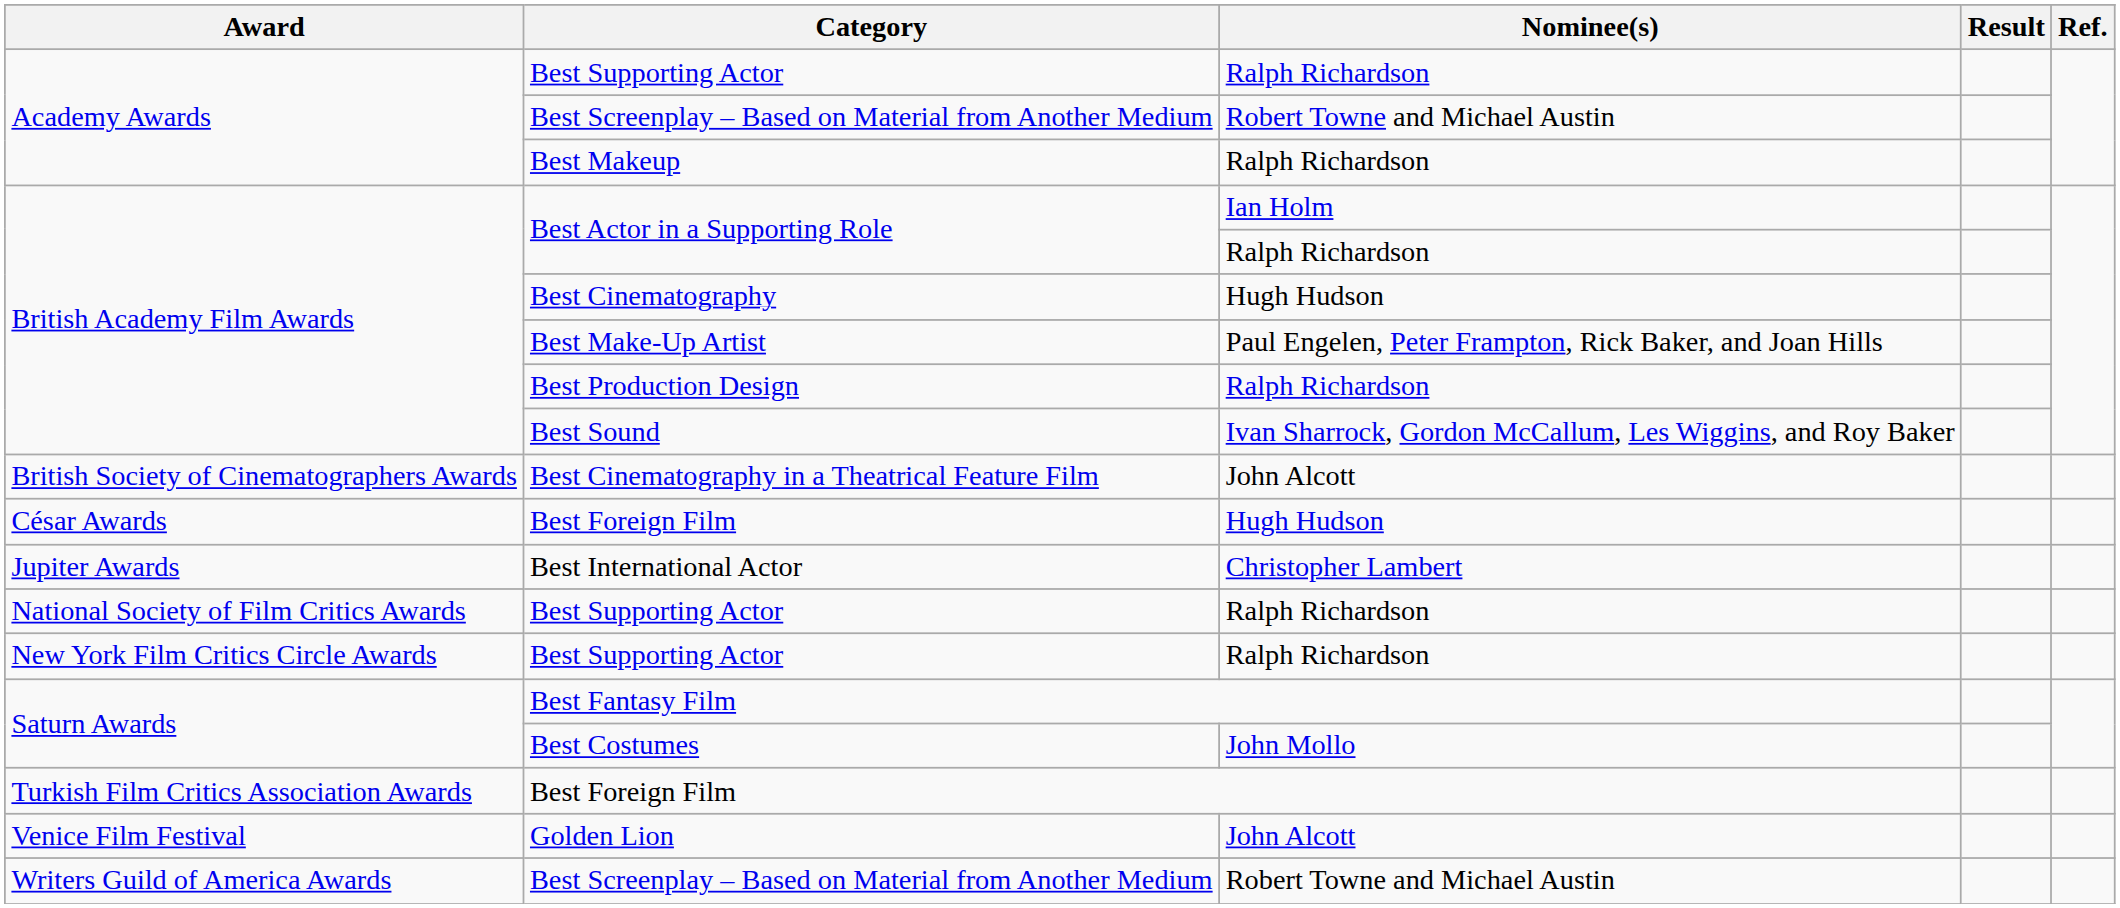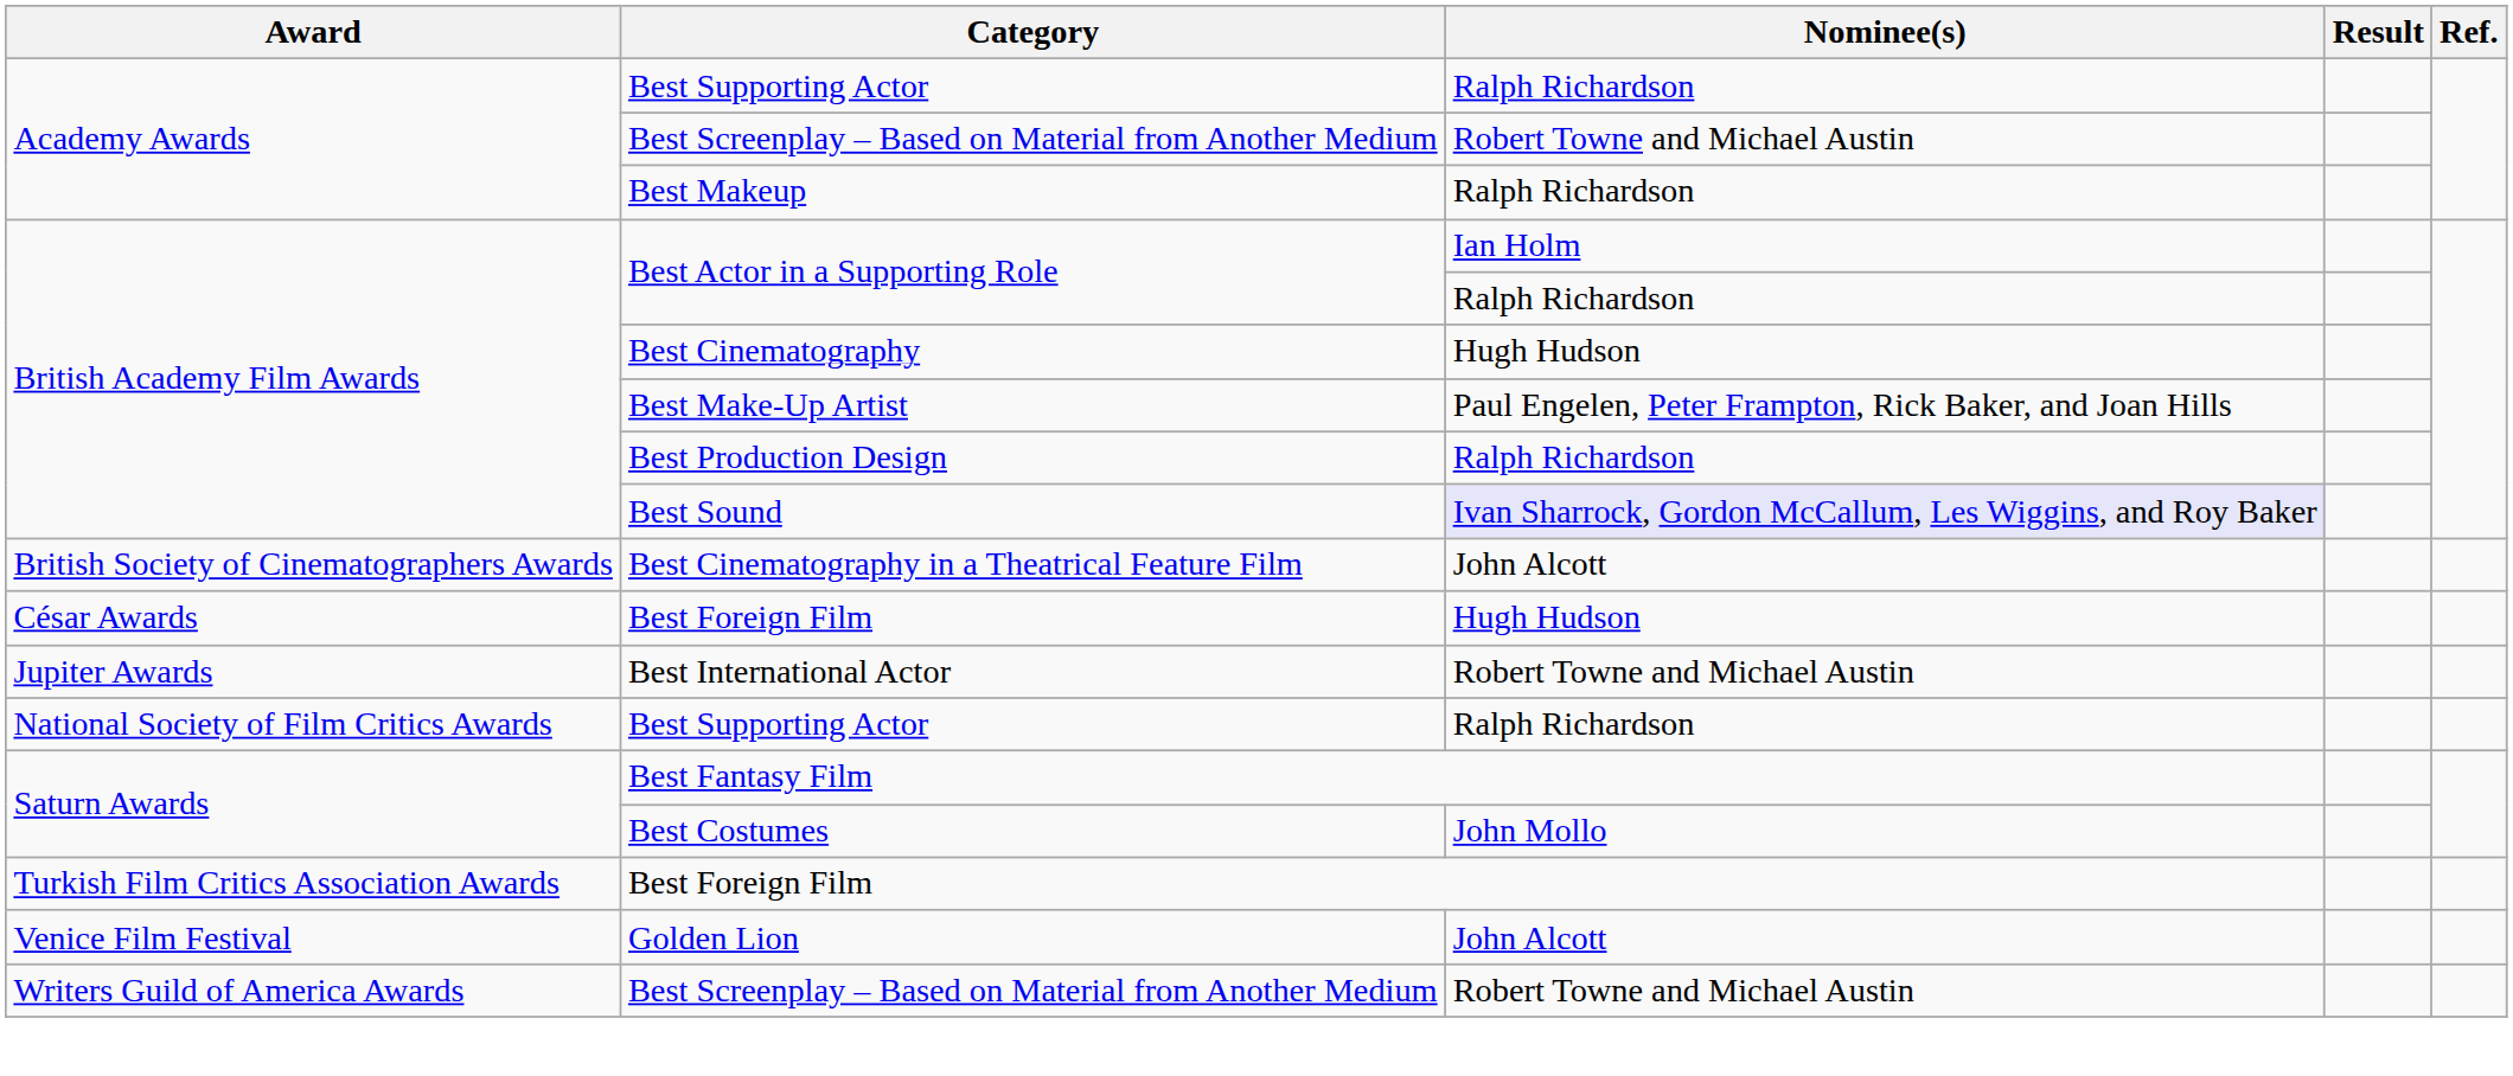Best Sound | Nominee(s): no background -> lavender background
Best International Actor | Nominee(s): Christopher Lambert -> Robert Towne and Michael Austin
- row: New York Film Critics Circle Awards | Best Supporting Actor | Ralph Richardson
